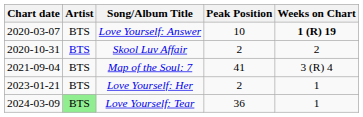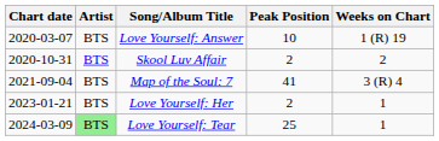Love Yourself: Answer | Weeks on Chart: bold -> normal
Love Yourself: Tear | Peak Position: 36 -> 25
